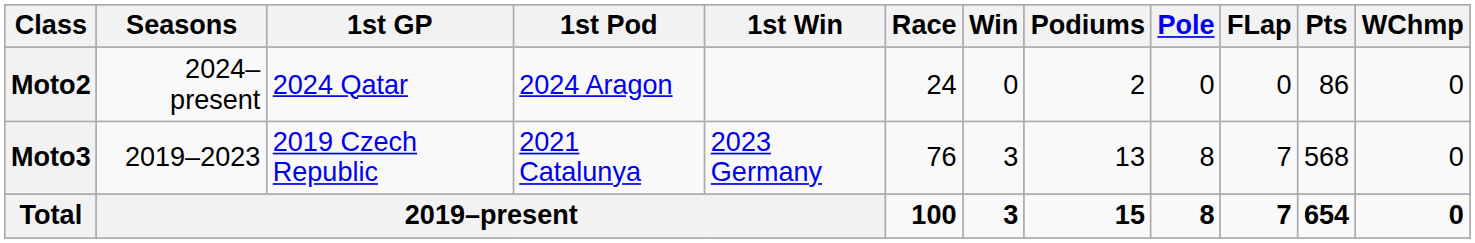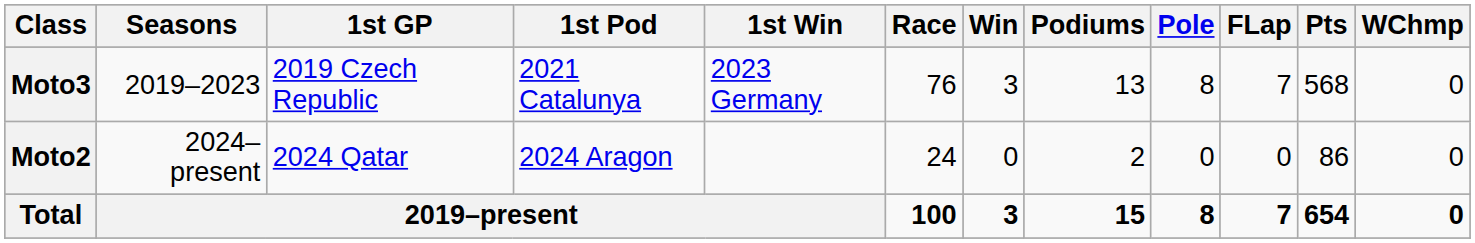rows swapped: Moto3 <-> Moto2
